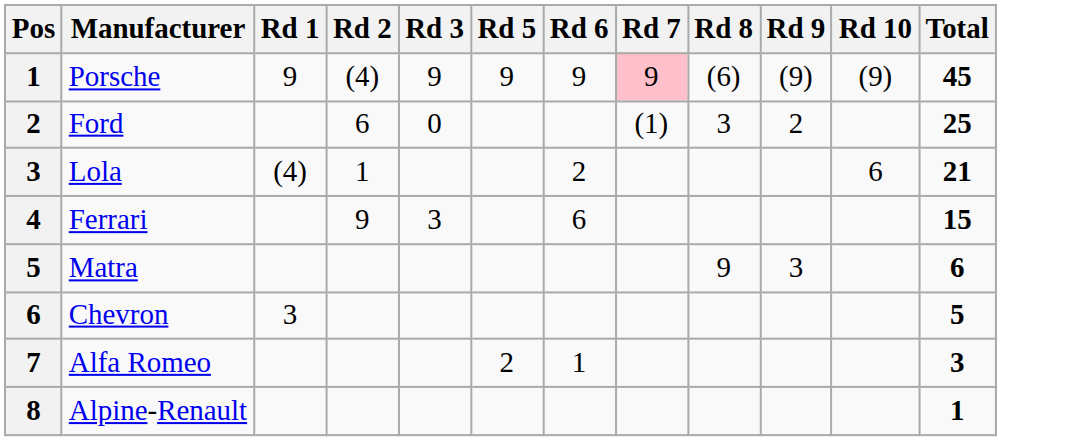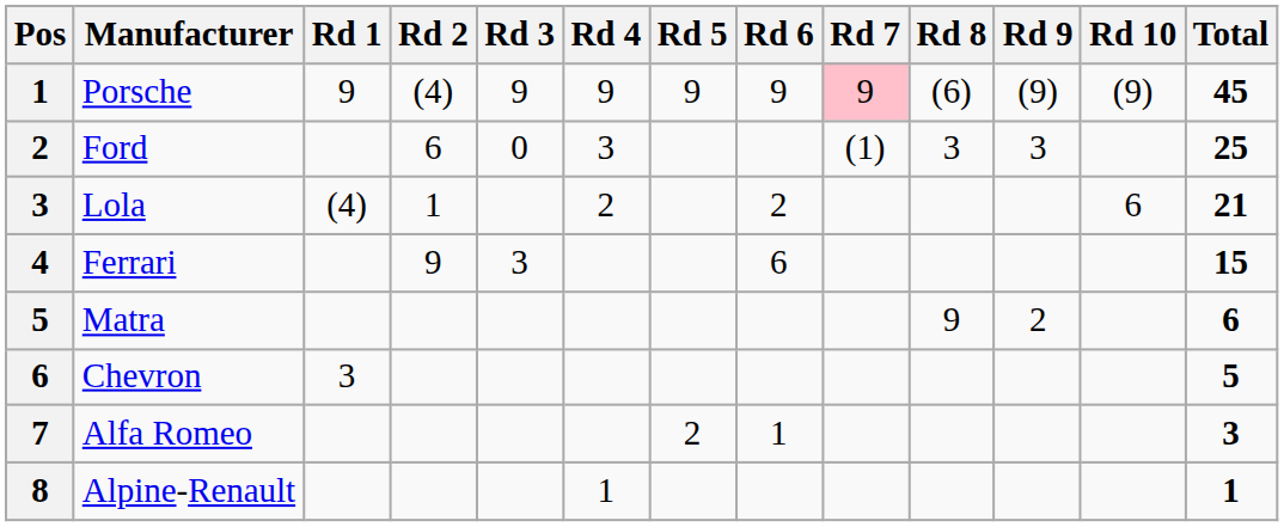+ column: Rd 4 | 9 | 3 | 2 | 1
Ford | Rd 9: 2 -> 3
Matra | Rd 9: 3 -> 2
